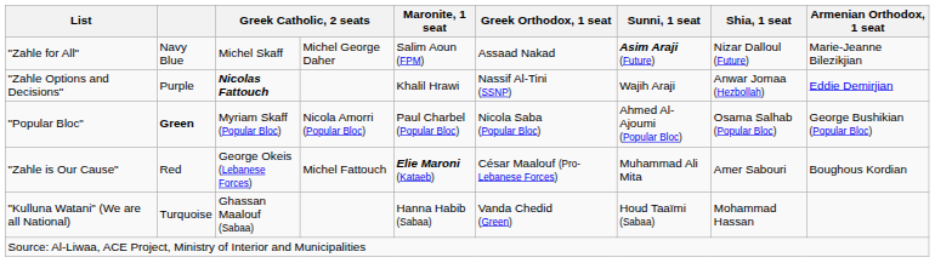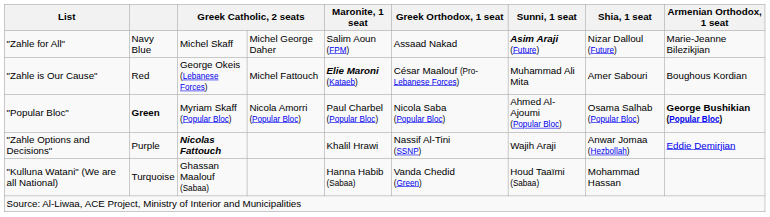rows swapped: "Zahle is Our Cause" <-> "Zahle Options and Decisions"
"Popular Bloc" | Armenian Orthodox, 1 seat: normal -> bold
